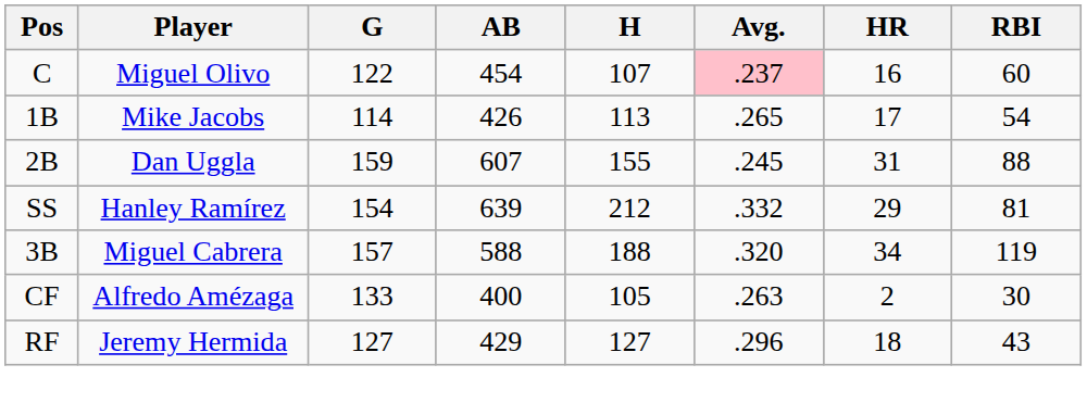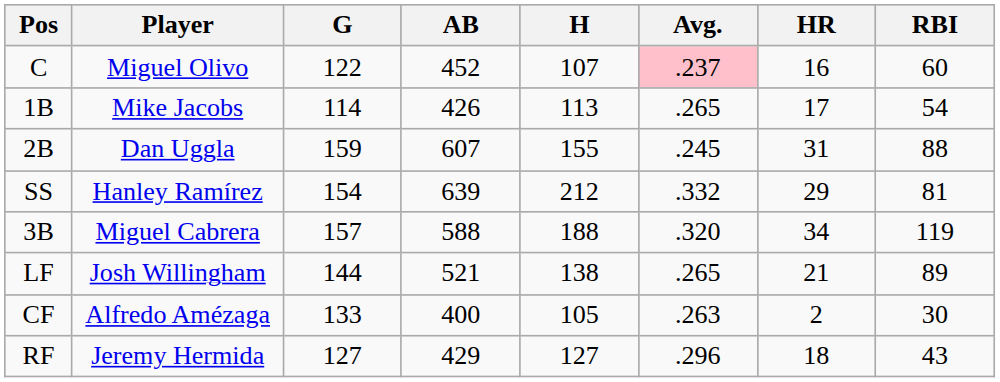C | AB: 454 -> 452
+ row: LF | Josh Willingham | 144 | 521 | 138 | .265 | 21 | 89
